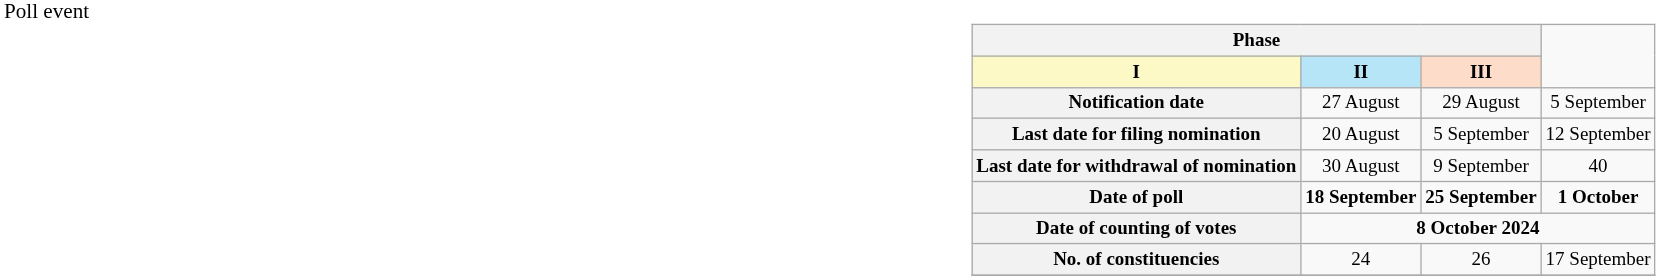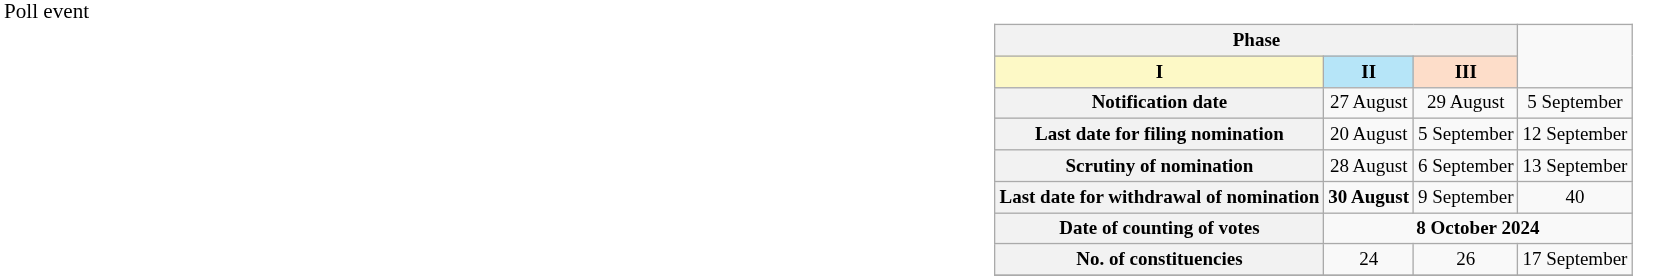+ row: Scrutiny of nomination | 28 August | 6 September | 13 September
Last date for withdrawal of nomination | Phase / I: normal -> bold
- row: Date of poll | 18 September | 25 September | 1 October
